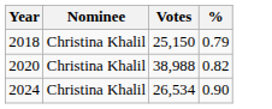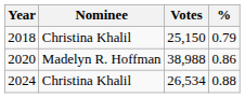2020 | Nominee: Christina Khalil -> Madelyn R. Hoffman
2020 | %: 0.82 -> 0.86
2024 | %: 0.90 -> 0.88
